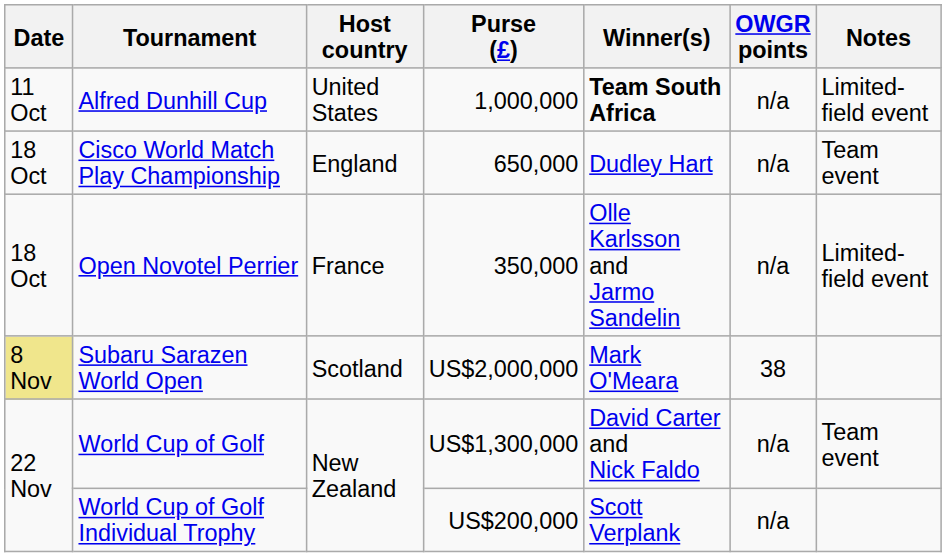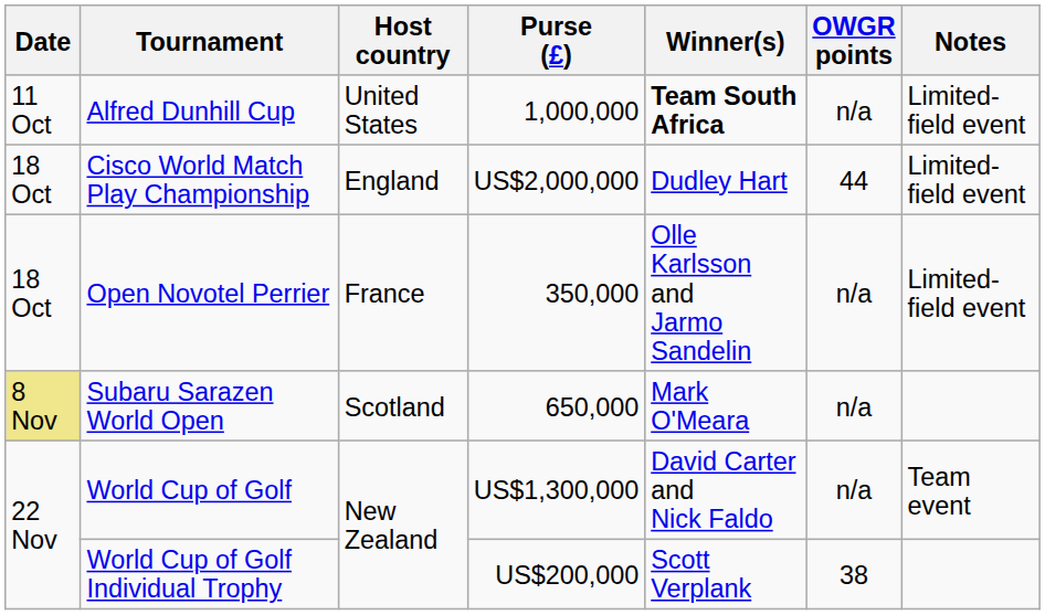Cisco World Match Play Championship | Purse (£): 650,000 -> US$2,000,000
Cisco World Match Play Championship | OWGR points: n/a -> 44
Cisco World Match Play Championship | Notes: Team event -> Limited-field event
Subaru Sarazen World Open | Purse (£): US$2,000,000 -> 650,000
Subaru Sarazen World Open | OWGR points: 38 -> n/a
World Cup of Golf Individual Trophy | OWGR points: n/a -> 38
